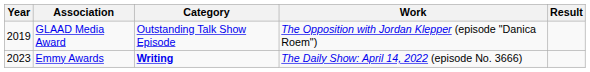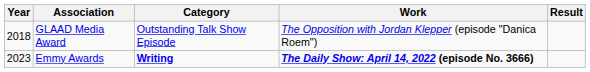GLAAD Media Award | Year: 2019 -> 2018
Emmy Awards | Work: normal -> bold
